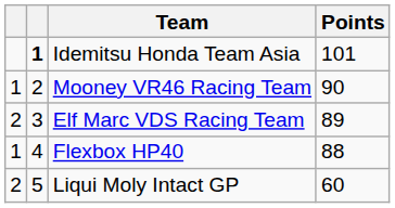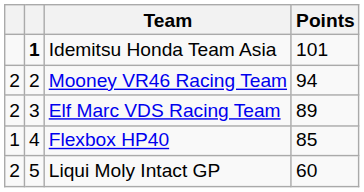Mooney VR46 Racing Team | column 1: 1 -> 2
Mooney VR46 Racing Team | Points: 90 -> 94
Flexbox HP40 | Points: 88 -> 85
